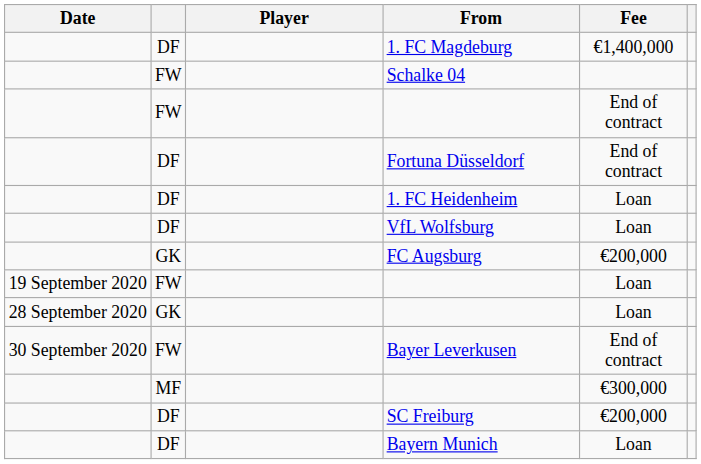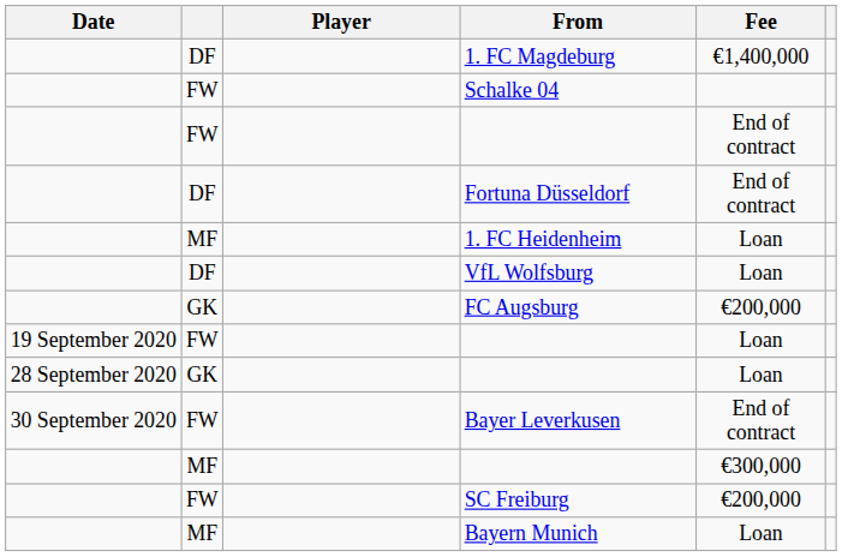1. FC Heidenheim | column 2: DF -> MF
SC Freiburg | column 2: DF -> FW
Bayern Munich | column 2: DF -> MF
